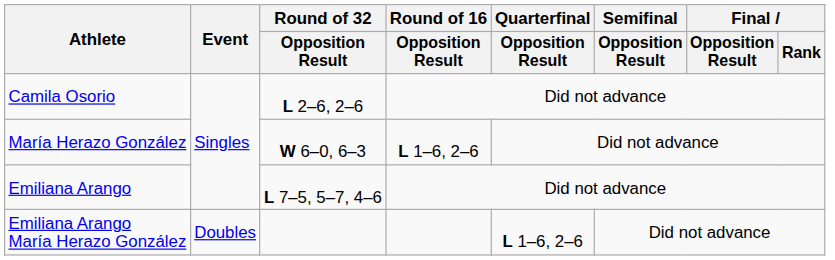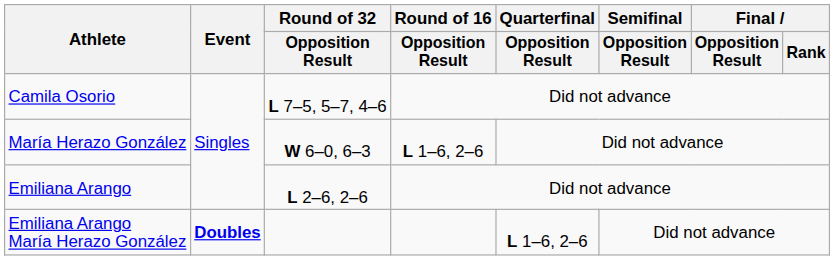Camila Osorio | Round of 32 / Opposition Result: L 2–6, 2–6 -> L 7–5, 5–7, 4–6
Emiliana Arango | Round of 32 / Opposition Result: L 7–5, 5–7, 4–6 -> L 2–6, 2–6
Emiliana Arango María Herazo González | Event: normal -> bold
